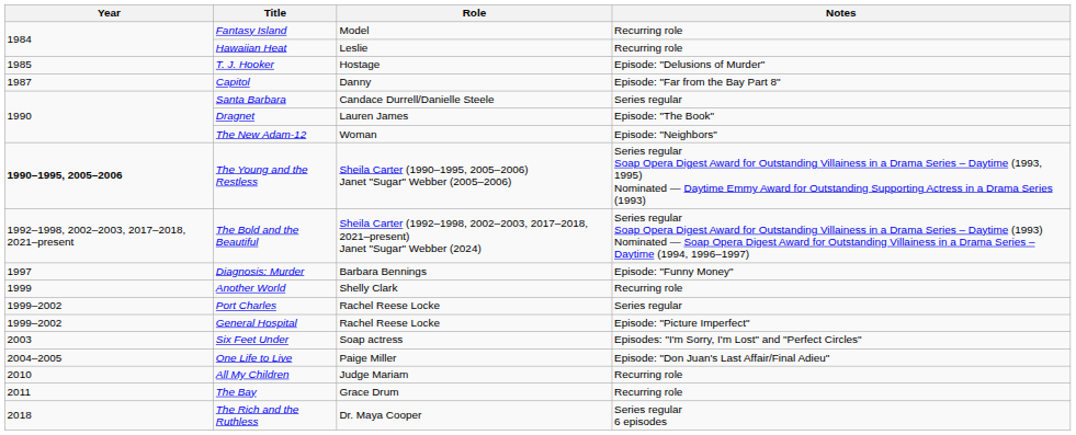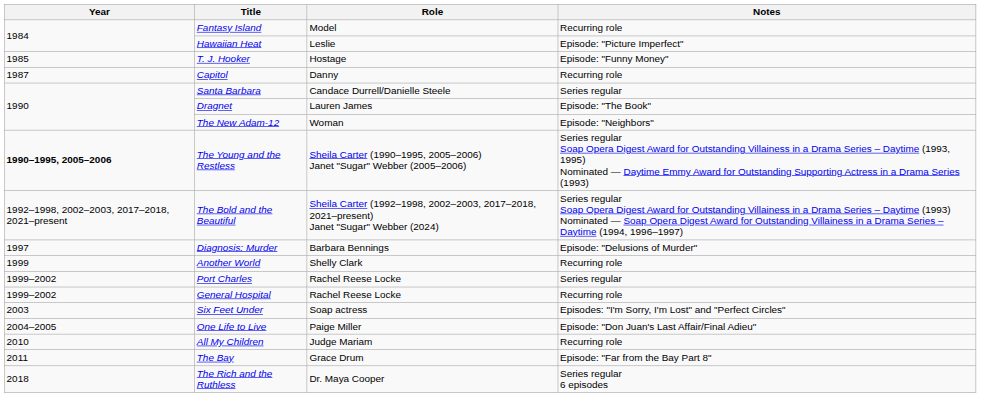Hawaiian Heat | Notes: Recurring role -> Episode: "Picture Imperfect"
T. J. Hooker | Notes: Episode: "Delusions of Murder" -> Episode: "Funny Money"
Capitol | Notes: Episode: "Far from the Bay Part 8" -> Recurring role
Diagnosis: Murder | Notes: Episode: "Funny Money" -> Episode: "Delusions of Murder"
General Hospital | Notes: Episode: "Picture Imperfect" -> Recurring role
The Bay | Notes: Recurring role -> Episode: "Far from the Bay Part 8"
